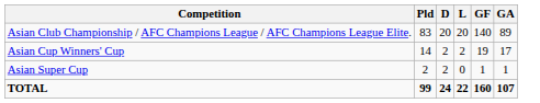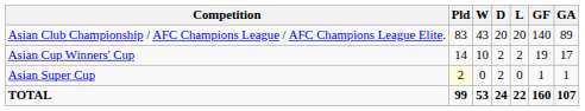+ column: W | 43 | 10 | 0 | 53
Asian Super Cup | Pld: no background -> lightyellow background
